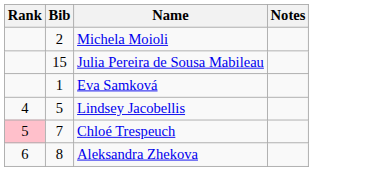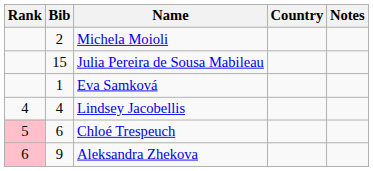+ column: Country
Lindsey Jacobellis | Bib: 5 -> 4
Chloé Trespeuch | Bib: 7 -> 6
Aleksandra Zhekova | Rank: no background -> pink background
Aleksandra Zhekova | Bib: 8 -> 9
